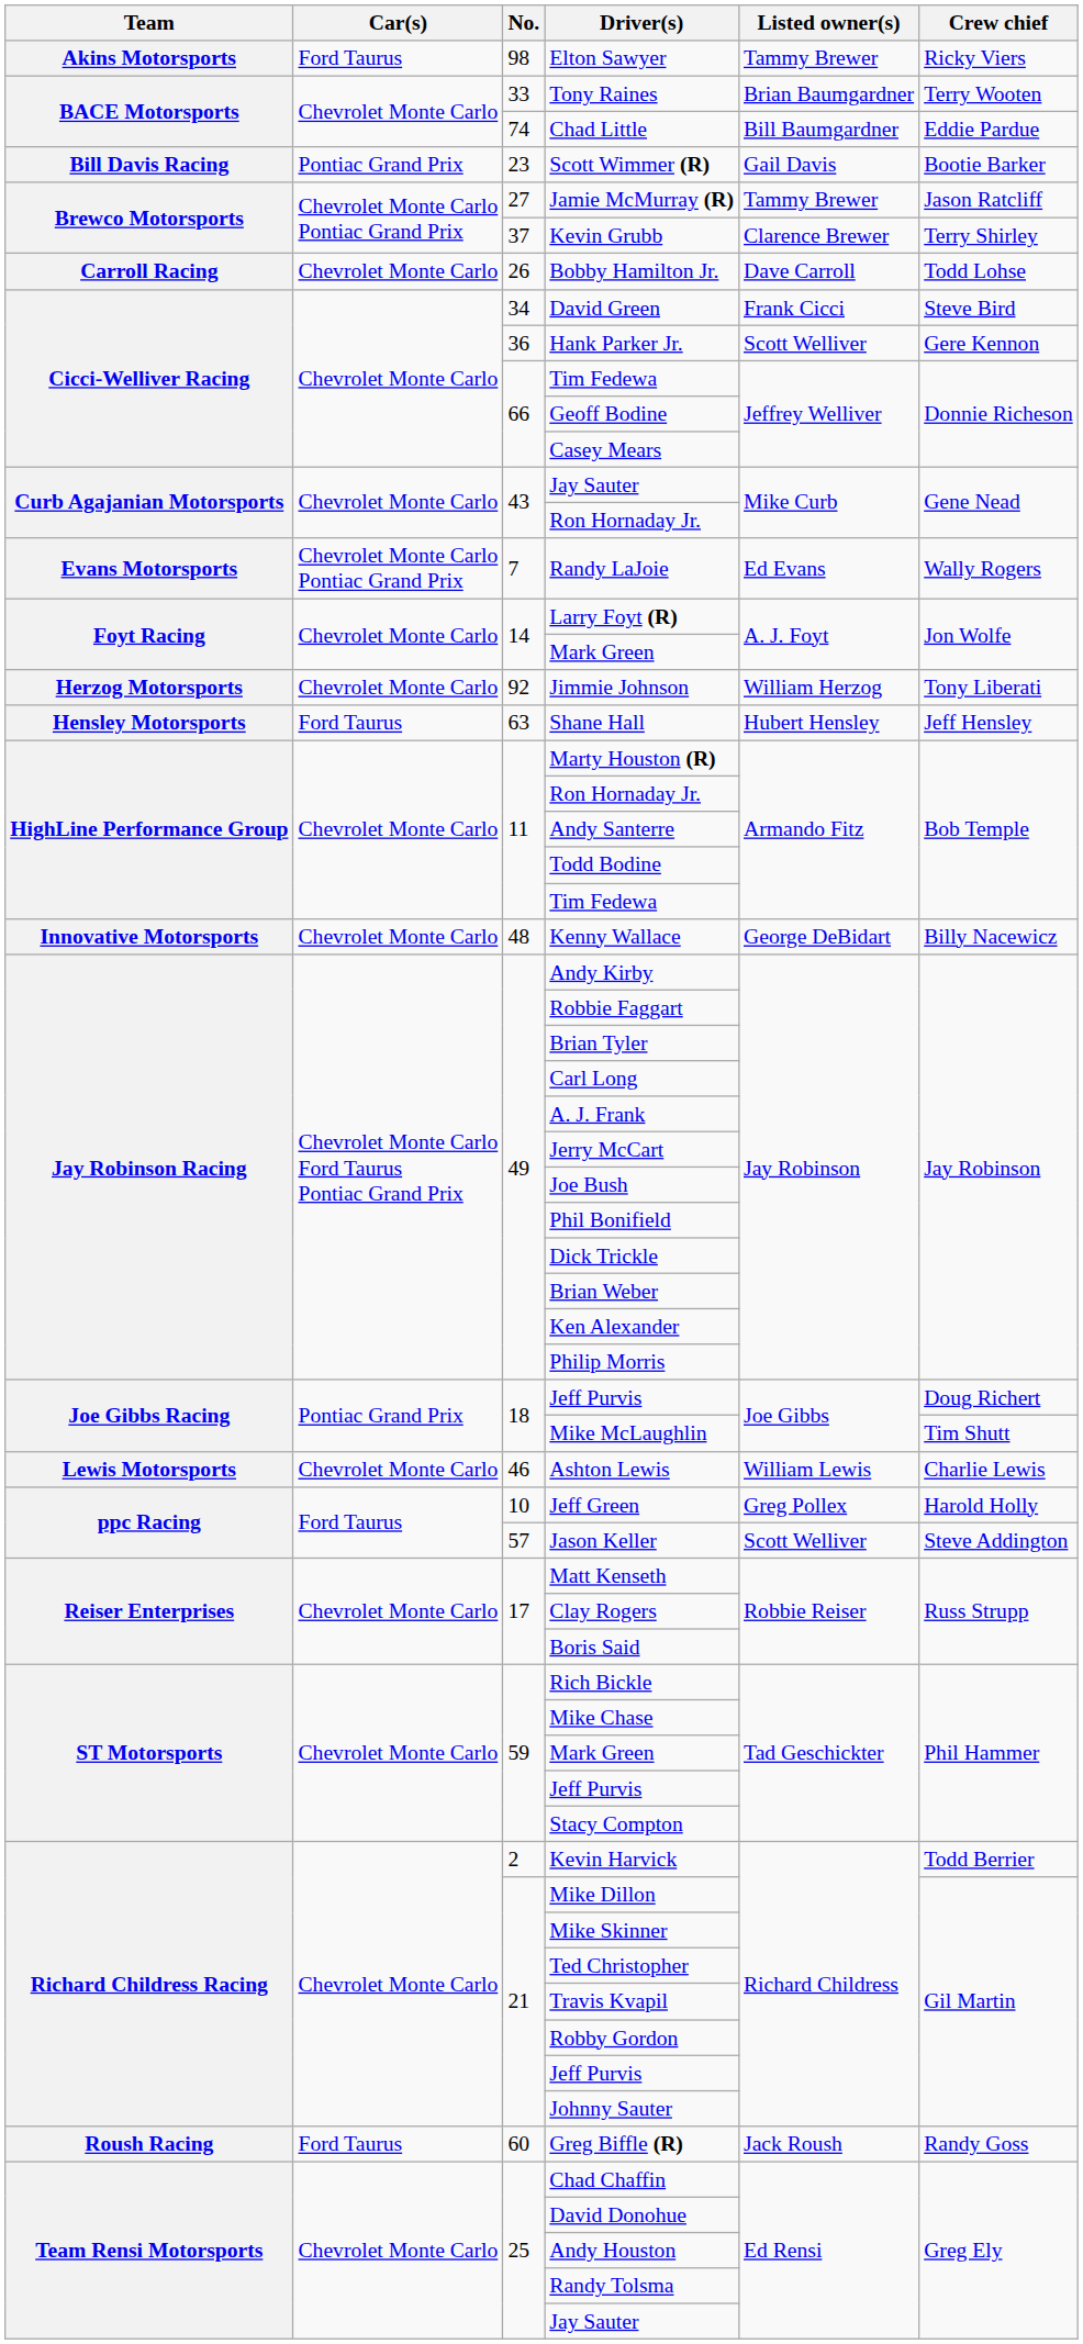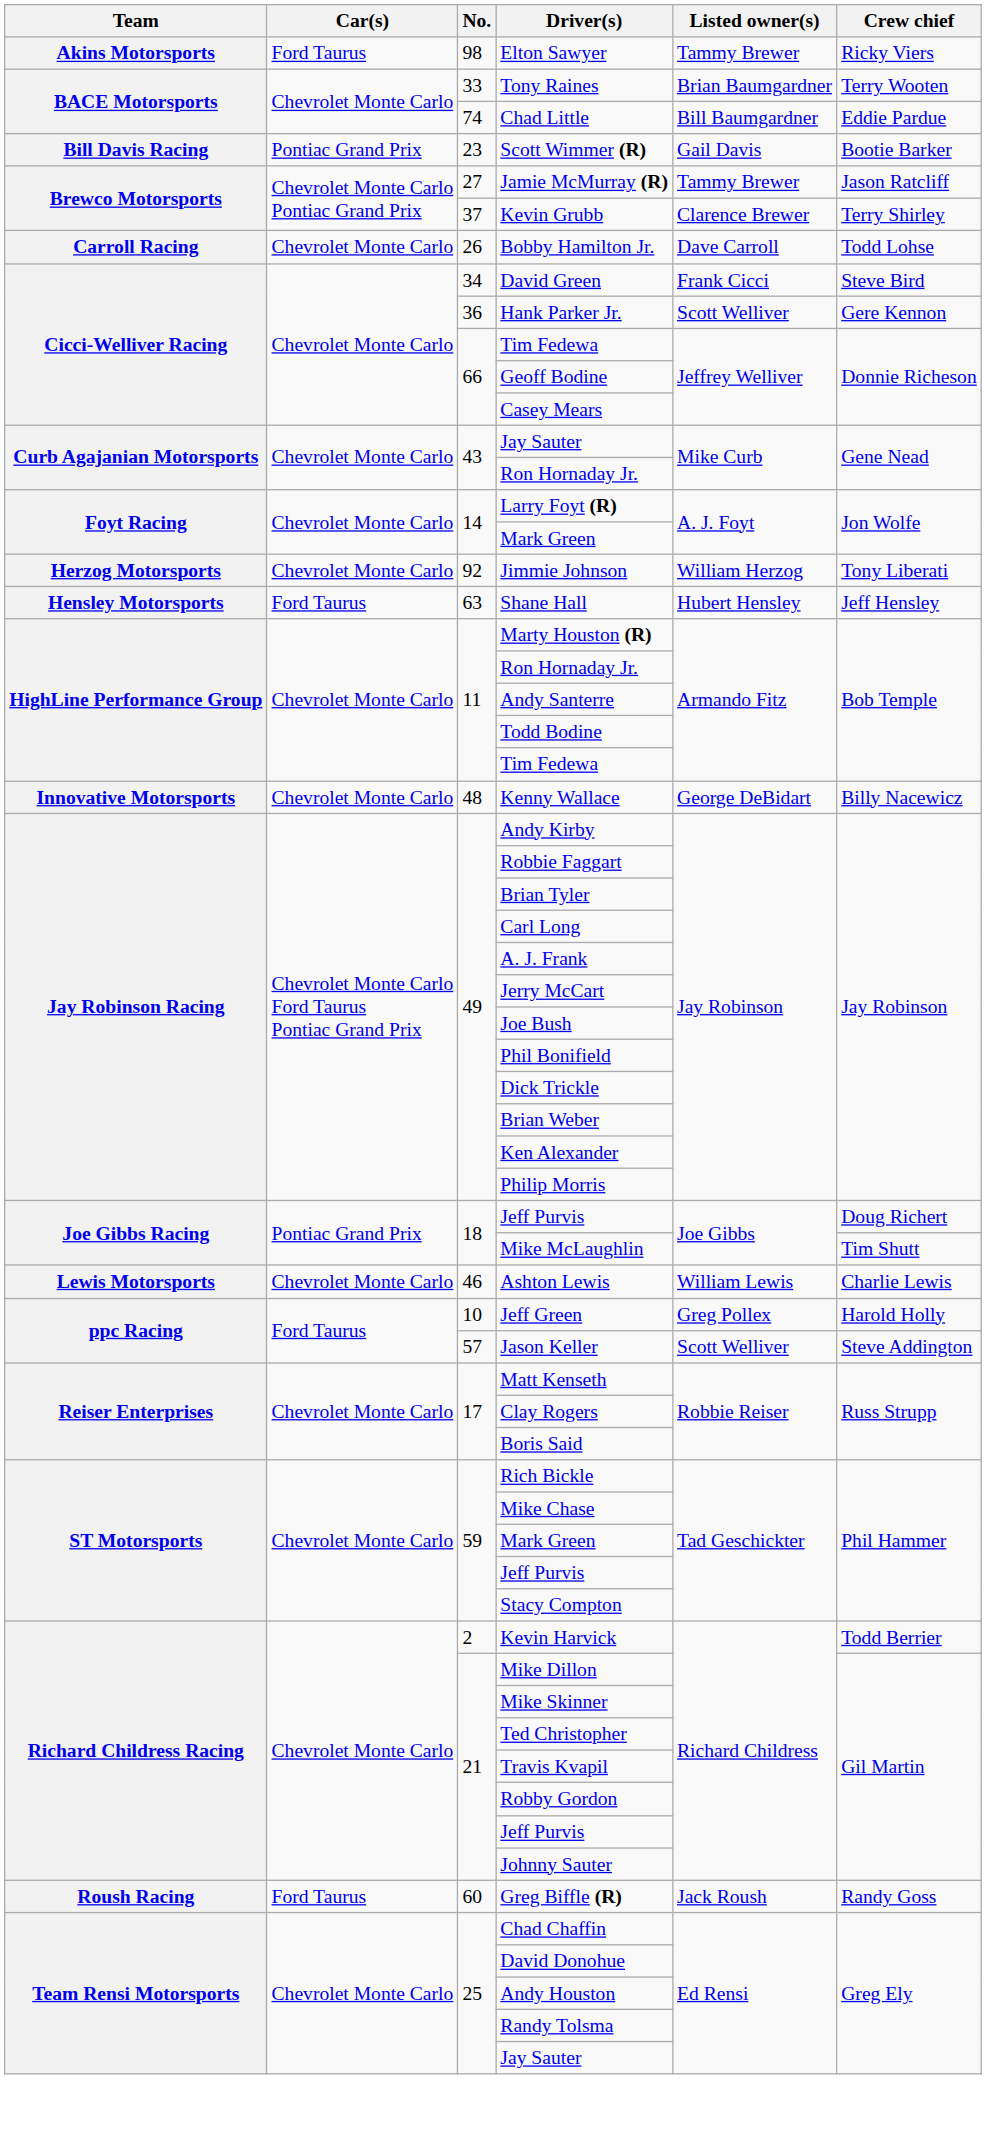- row: Evans Motorsports | Chevrolet Monte Carlo Pontiac Grand Prix | 7 | Randy LaJoie | Ed Evans | Wally Rogers
